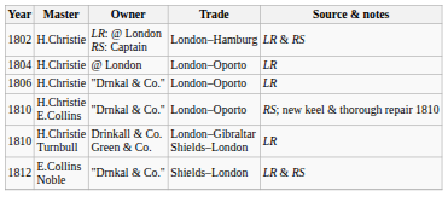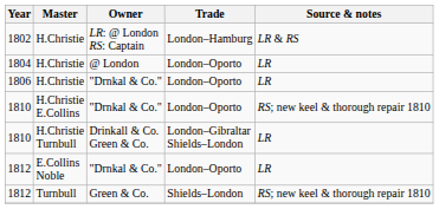1812 / E.Collins Noble | Trade: Shields–London -> London–Oporto
1812 / E.Collins Noble | Source & notes: LR & RS -> LR
+ row: 1812 | Turnbull | Green & Co. | Shields–London | RS; new keel & thorough repair 1810
